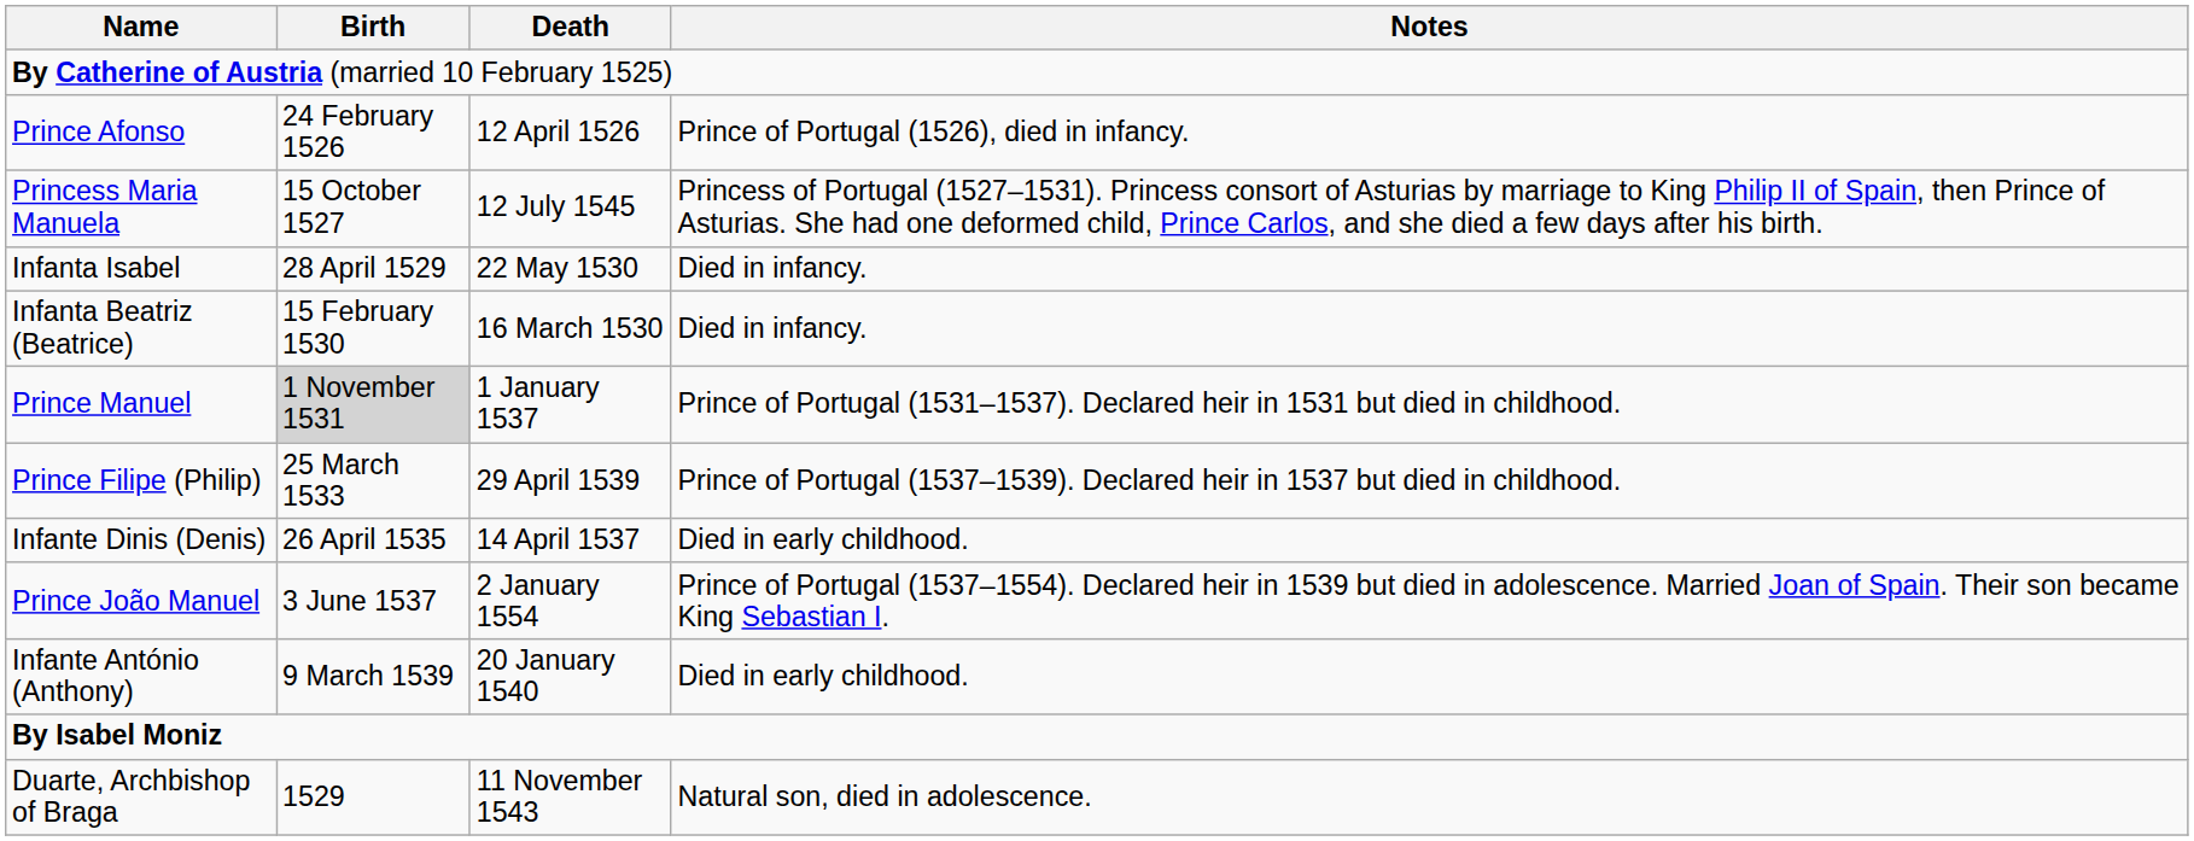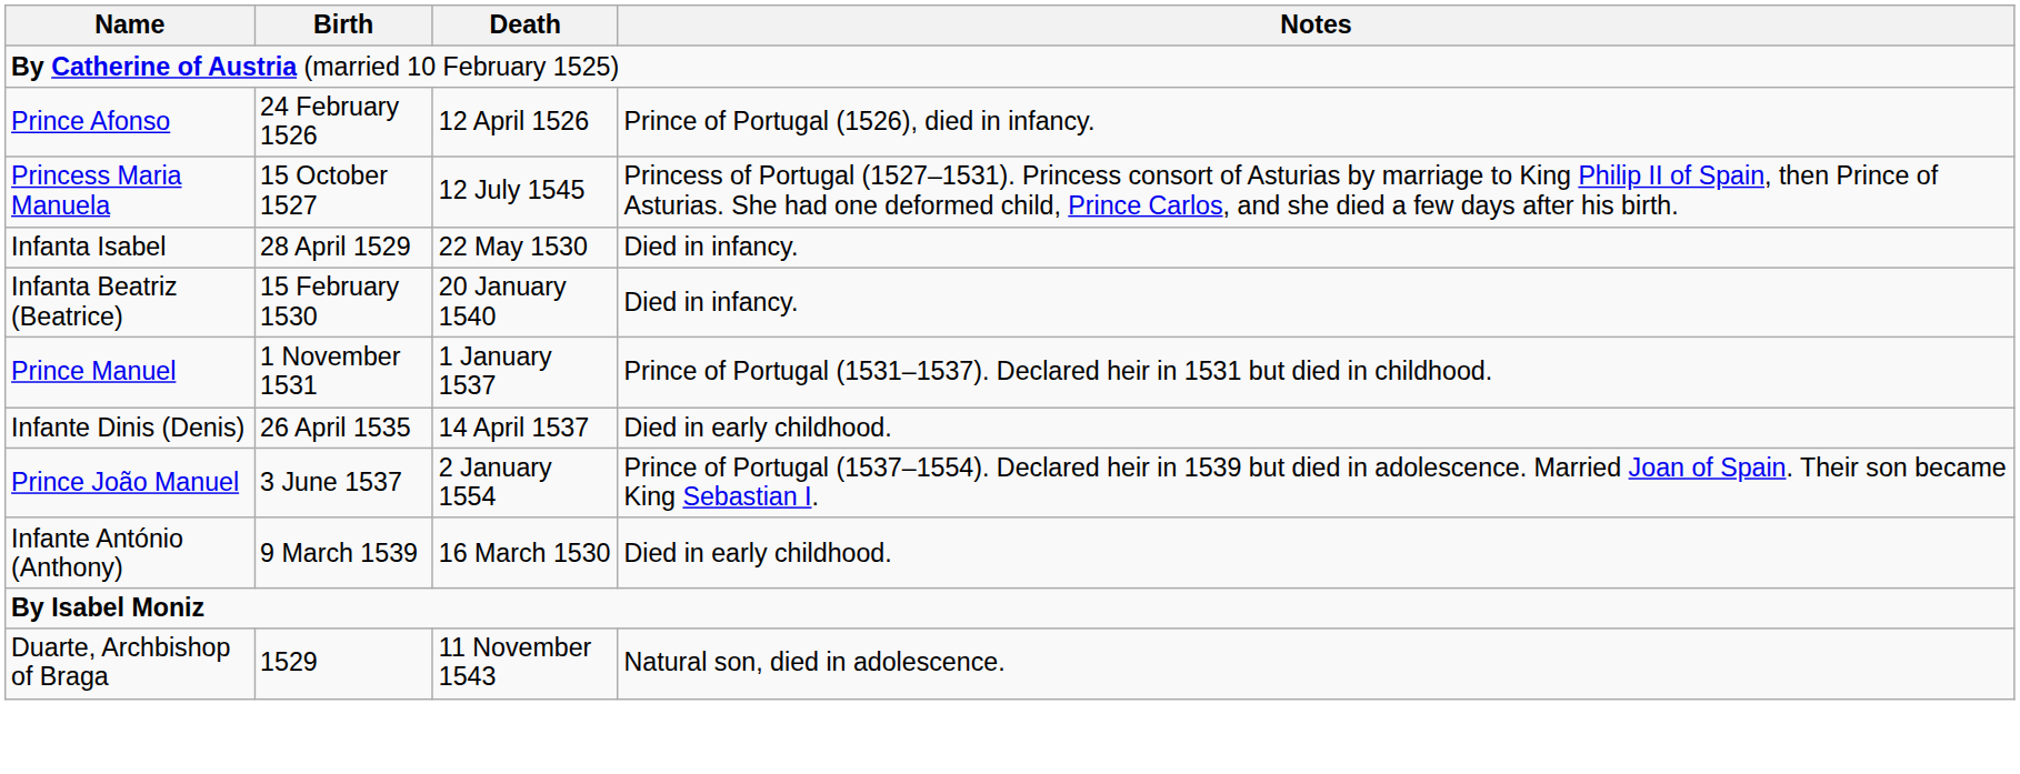Infanta Beatriz (Beatrice) | Death: 16 March 1530 -> 20 January 1540
Prince Manuel | Birth: lightgrey background -> no background
- row: Prince Filipe (Philip) | 25 March 1533 | 29 April 1539 | Prince of Portugal (1537–1539). Declared heir in 1537 but died in childhood.
Infante António (Anthony) | Death: 20 January 1540 -> 16 March 1530
